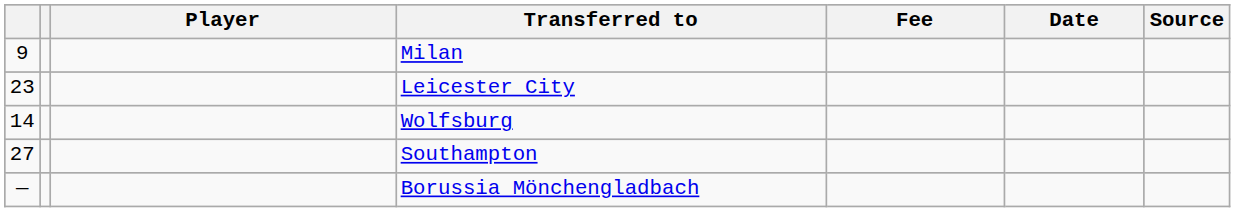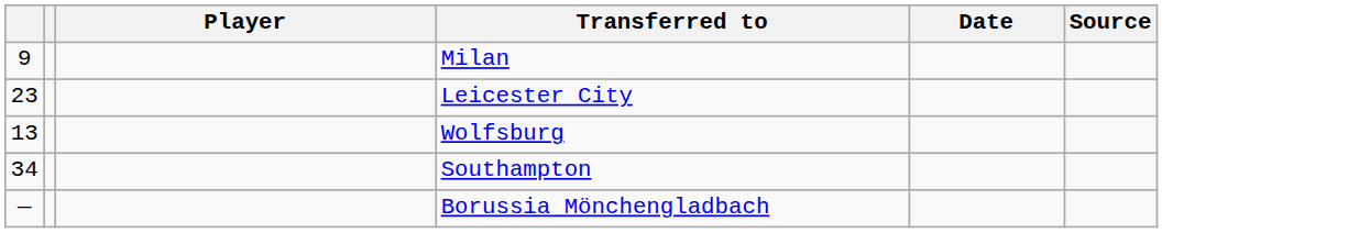- column: Fee
Wolfsburg | column 1: 14 -> 13
Southampton | column 1: 27 -> 34
